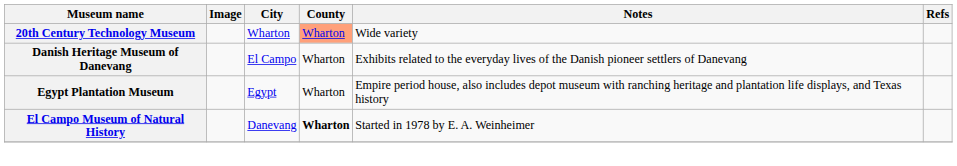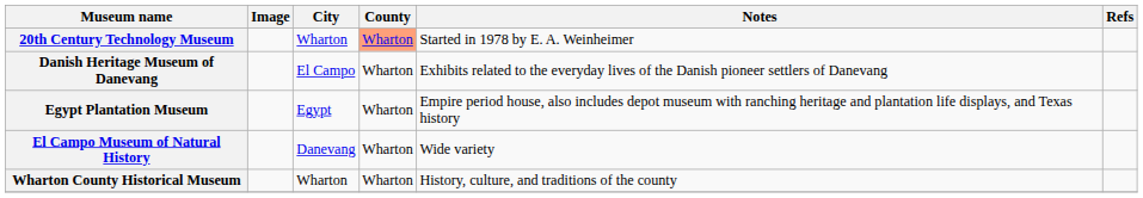20th Century Technology Museum | Notes: Wide variety -> Started in 1978 by E. A. Weinheimer
El Campo Museum of Natural History | County: bold -> normal
El Campo Museum of Natural History | Notes: Started in 1978 by E. A. Weinheimer -> Wide variety
+ row: Wharton County Historical Museum | Wharton | Wharton | History, culture, and traditions of the county
